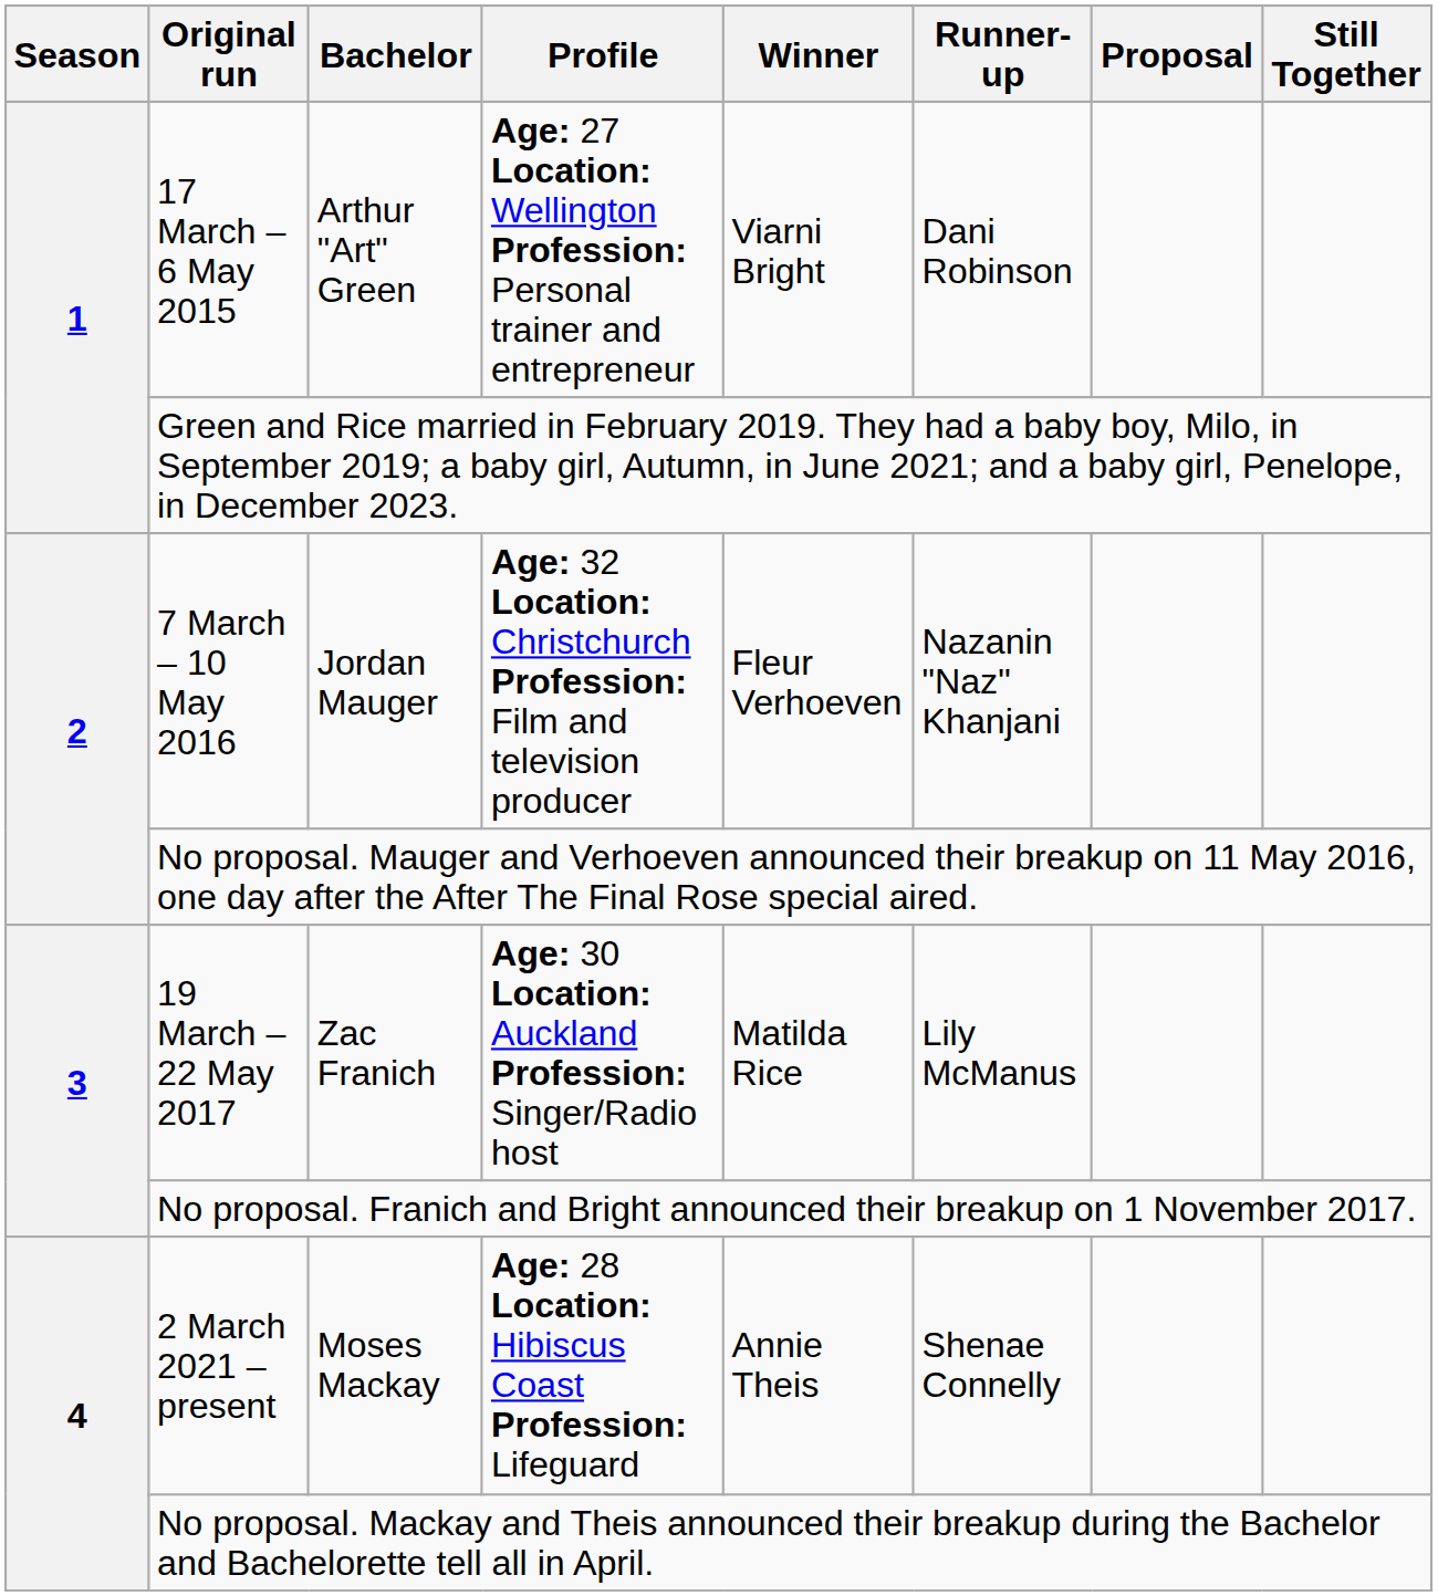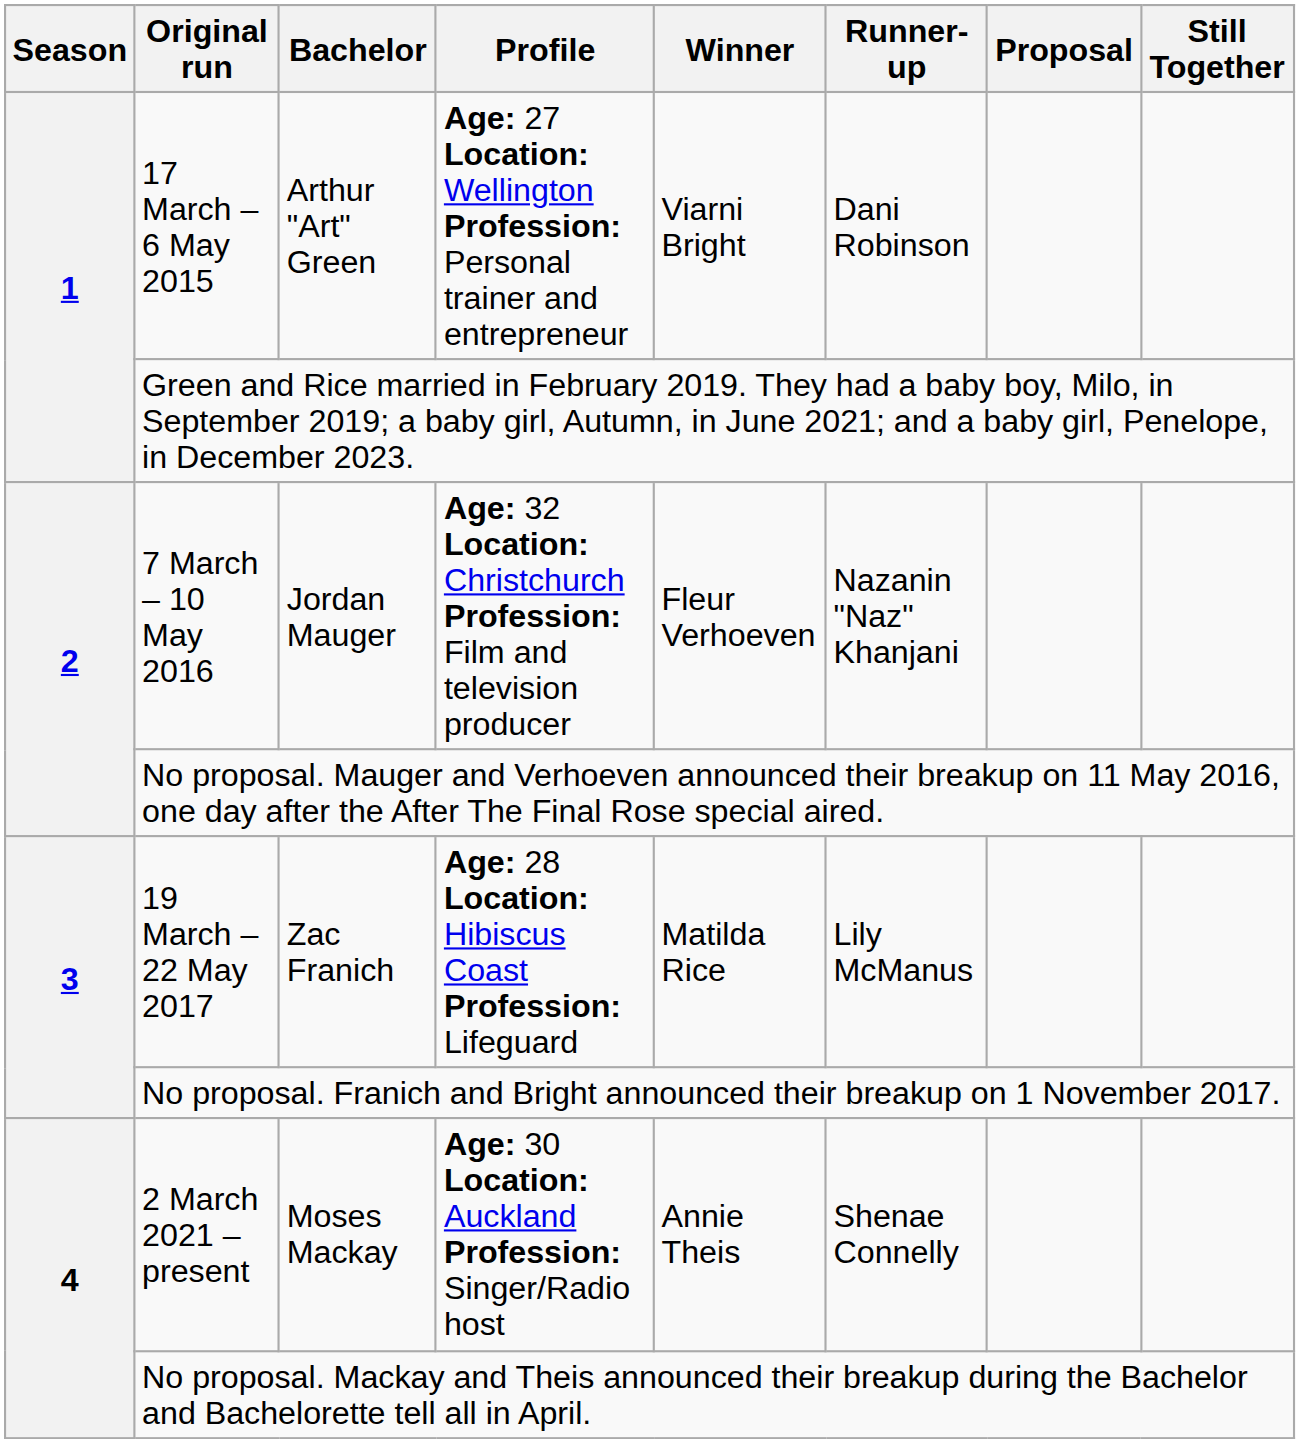19 March – 22 May 2017 | Profile: Age: 30 Location: Auckland Profession: Singer/Radio host -> Age: 28 Location: Hibiscus Coast Profession: Lifeguard
2 March 2021 – present | Profile: Age: 28 Location: Hibiscus Coast Profession: Lifeguard -> Age: 30 Location: Auckland Profession: Singer/Radio host
